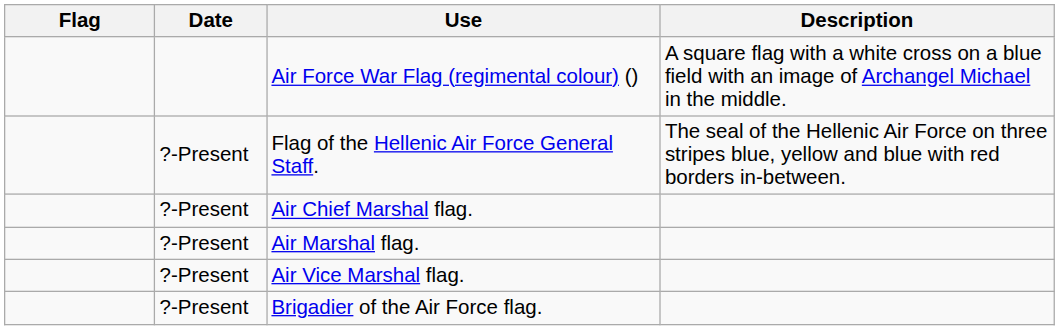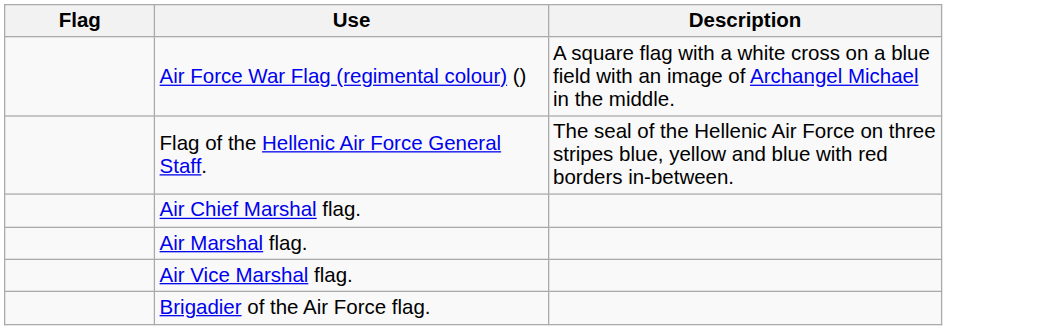- column: Date | ?-Present | ?-Present | ?-Present | ?-Present | ?-Present
